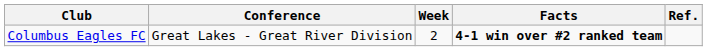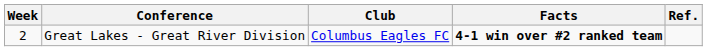columns swapped: Week <-> Club
